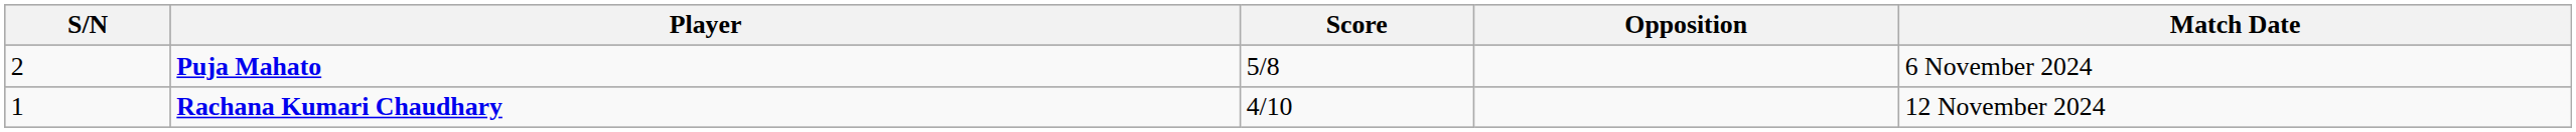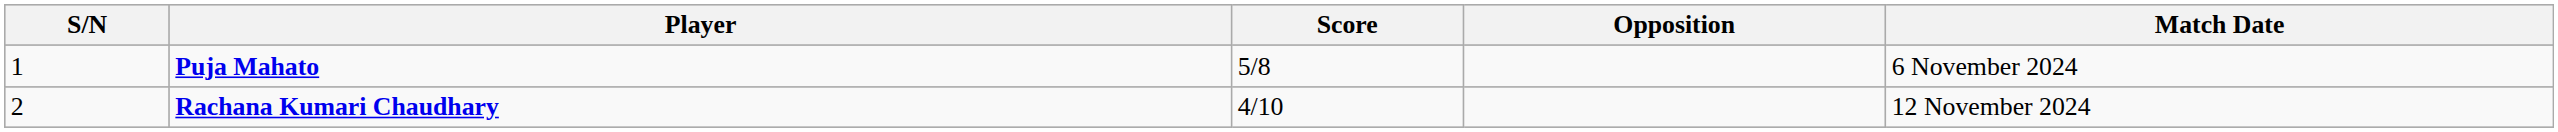Puja Mahato | S/N: 2 -> 1
Rachana Kumari Chaudhary | S/N: 1 -> 2
